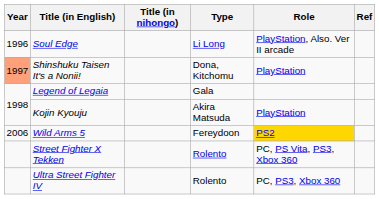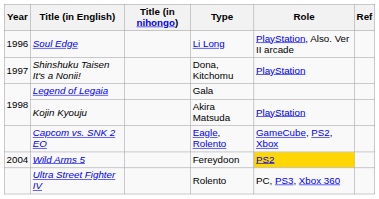Shinshuku Taisen It's a Nonii! | Year: lightsalmon background -> no background
+ row: Capcom vs. SNK 2 EO | Eagle, Rolento | GameCube, PS2, Xbox
Wild Arms 5 | Year: 2006 -> 2004
- row: Street Fighter X Tekken | Rolento | PC, PS Vita, PS3, Xbox 360
